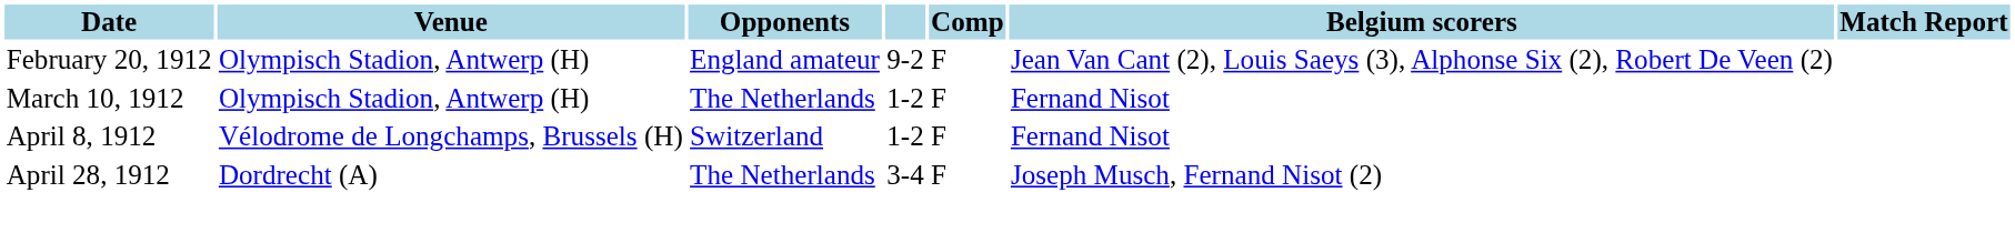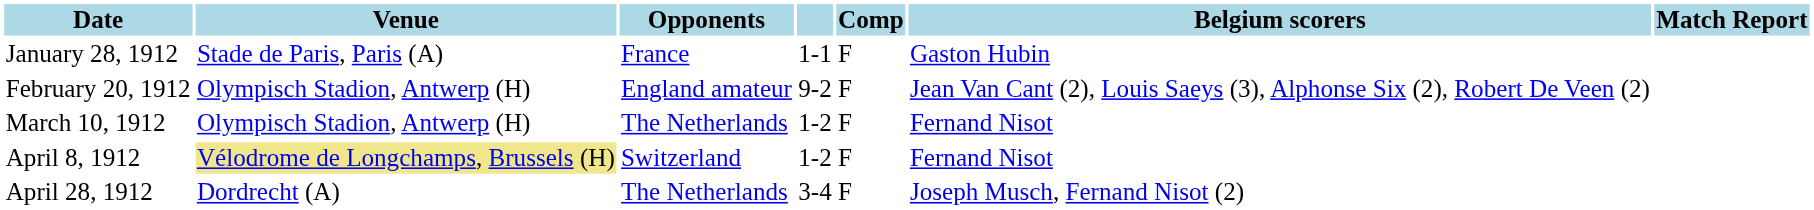+ row: January 28, 1912 | Stade de Paris, Paris (A) | France | 1-1 | F | Gaston Hubin
April 8, 1912 | Venue: no background -> khaki background
